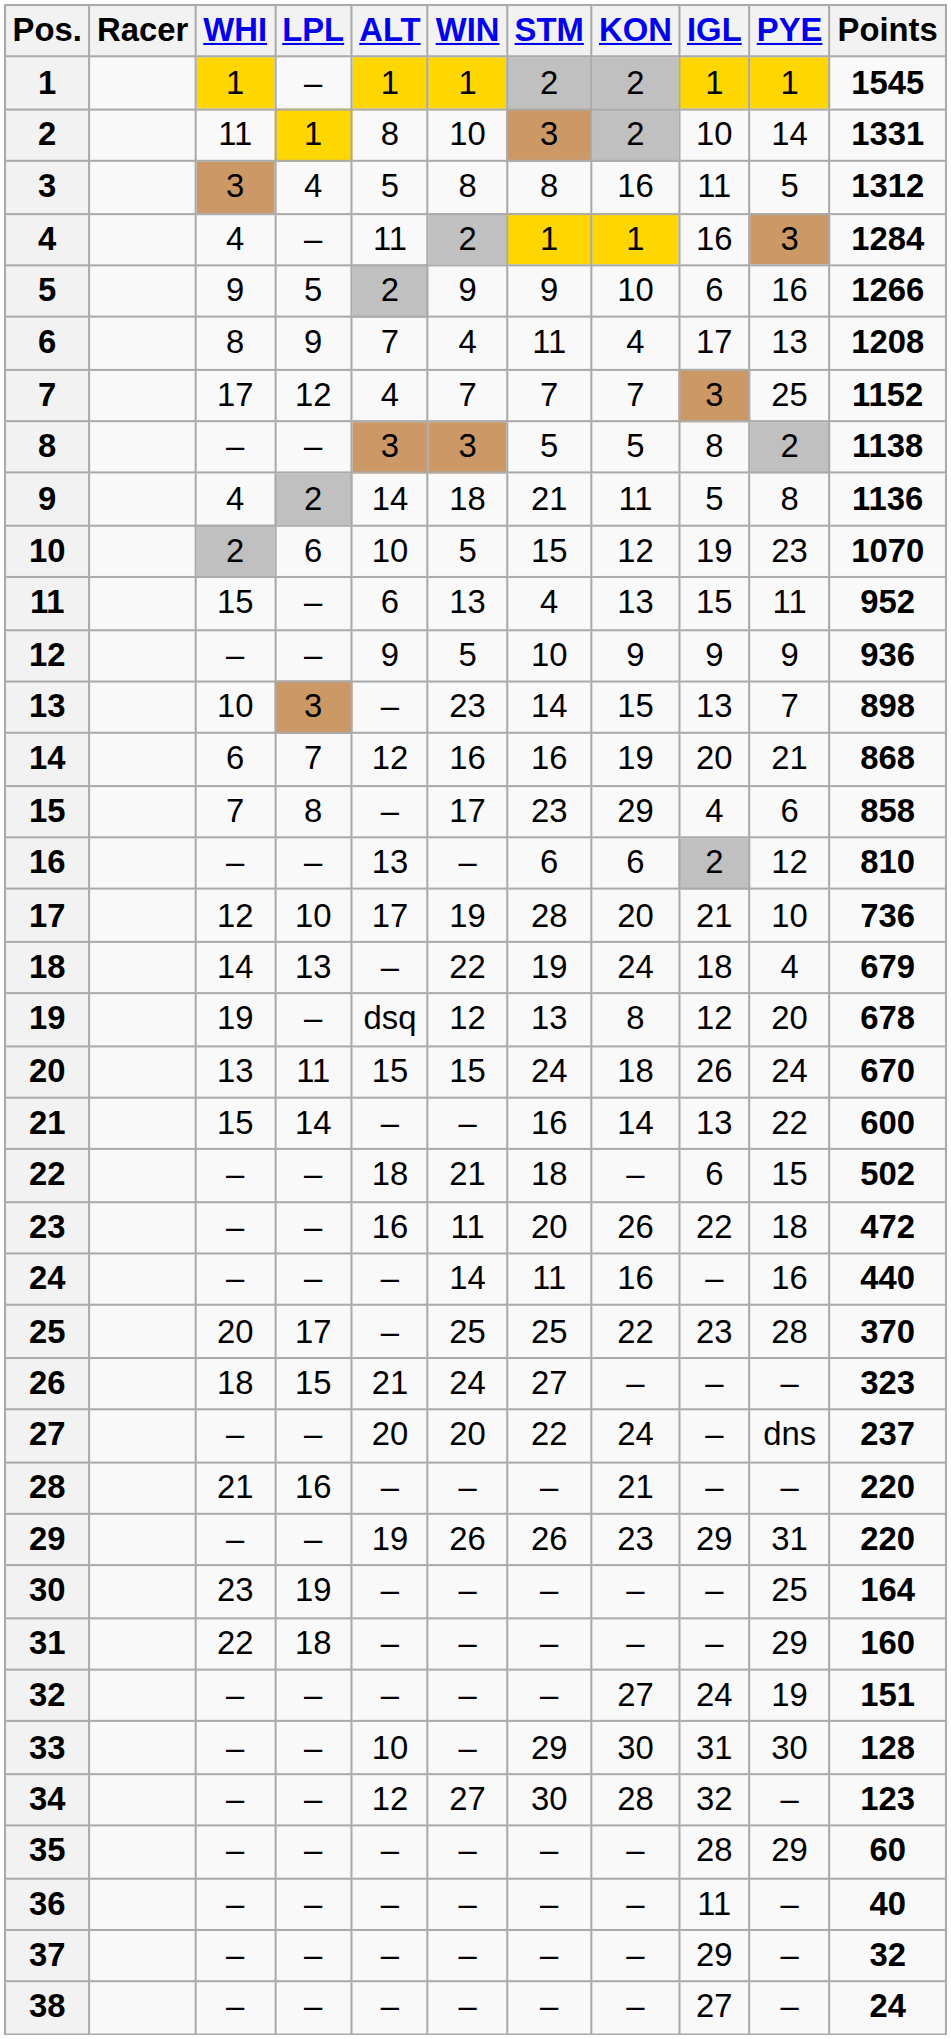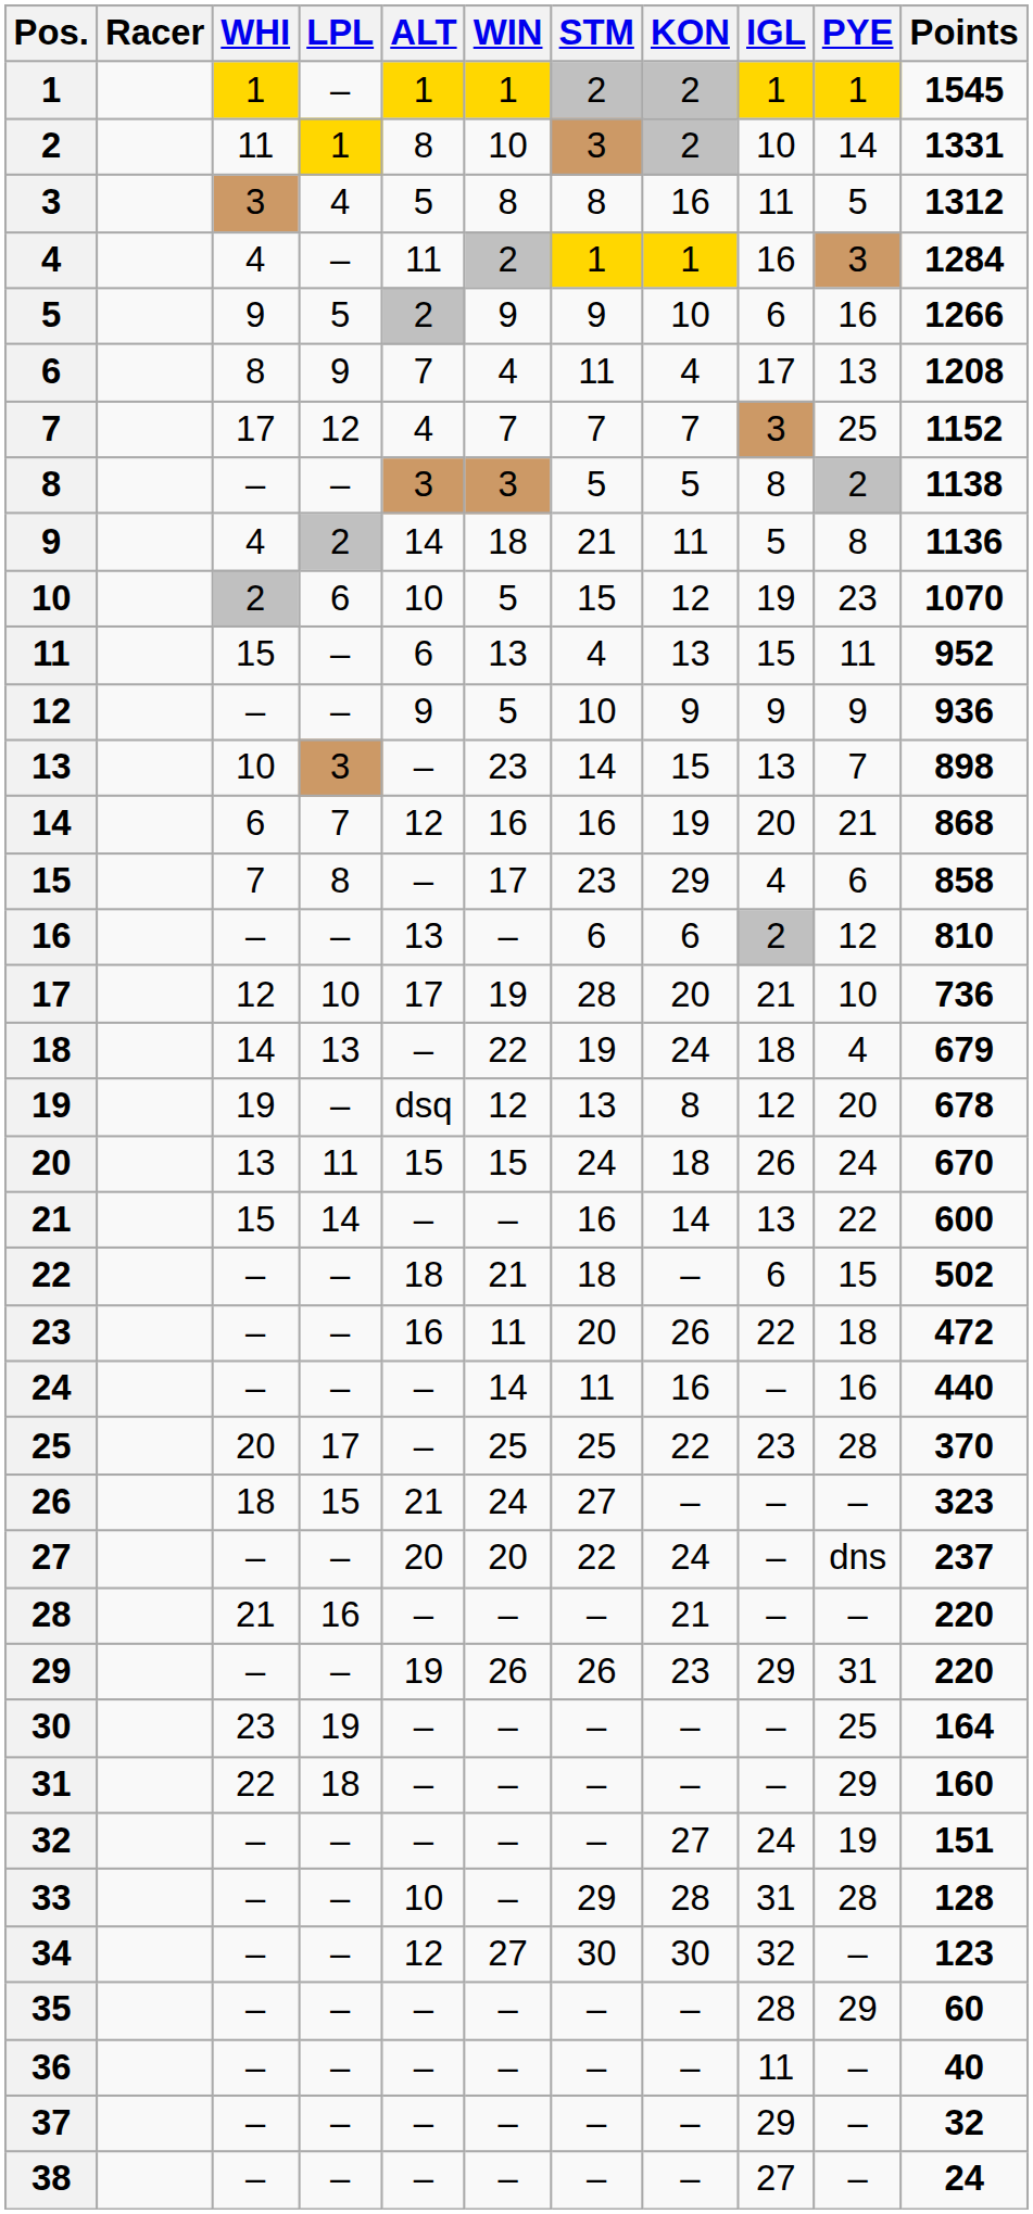33 | KON: 30 -> 28
33 | PYE: 30 -> 28
34 | KON: 28 -> 30
